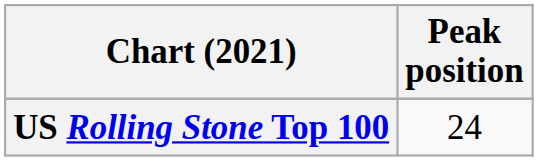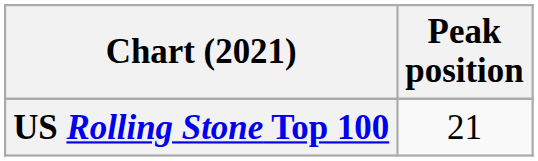US Rolling Stone Top 100 | Peak position: 24 -> 21
